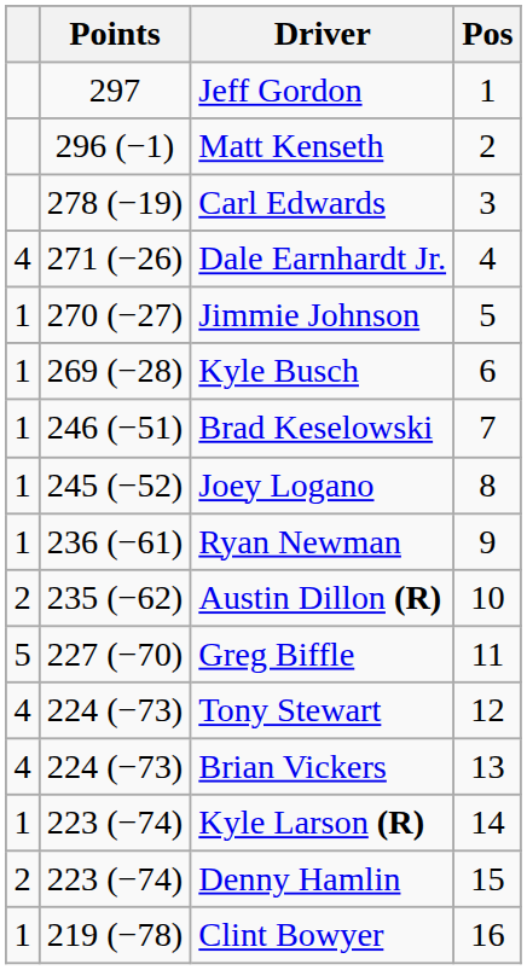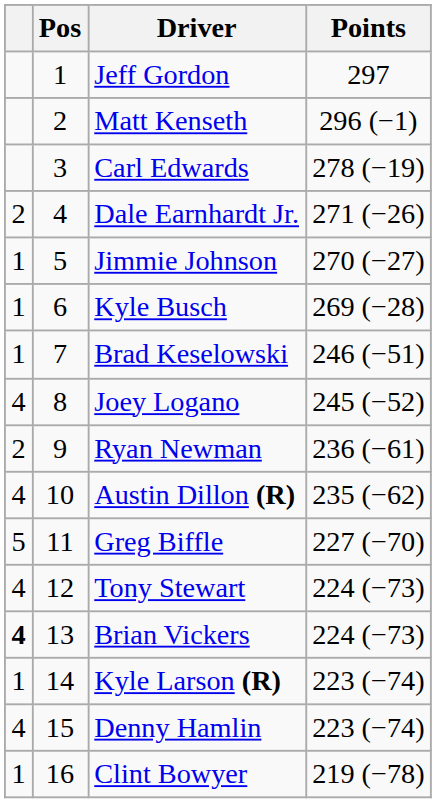columns swapped: Pos <-> Points
Dale Earnhardt Jr. | column 1: 4 -> 2
Joey Logano | column 1: 1 -> 4
Ryan Newman | column 1: 1 -> 2
Austin Dillon (R) | column 1: 2 -> 4
Brian Vickers | column 1: normal -> bold
Denny Hamlin | column 1: 2 -> 4
